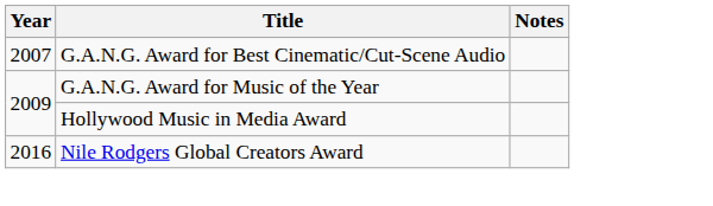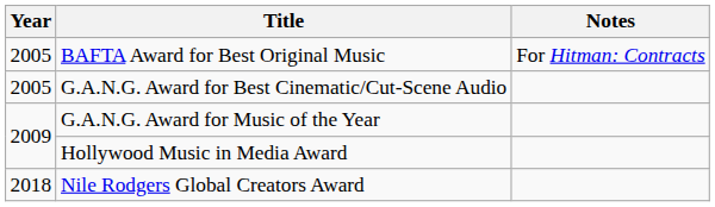+ row: 2005 | BAFTA Award for Best Original Music | For Hitman: Contracts
G.A.N.G. Award for Best Cinematic/Cut-Scene Audio | Year: 2007 -> 2005
Nile Rodgers Global Creators Award | Year: 2016 -> 2018
